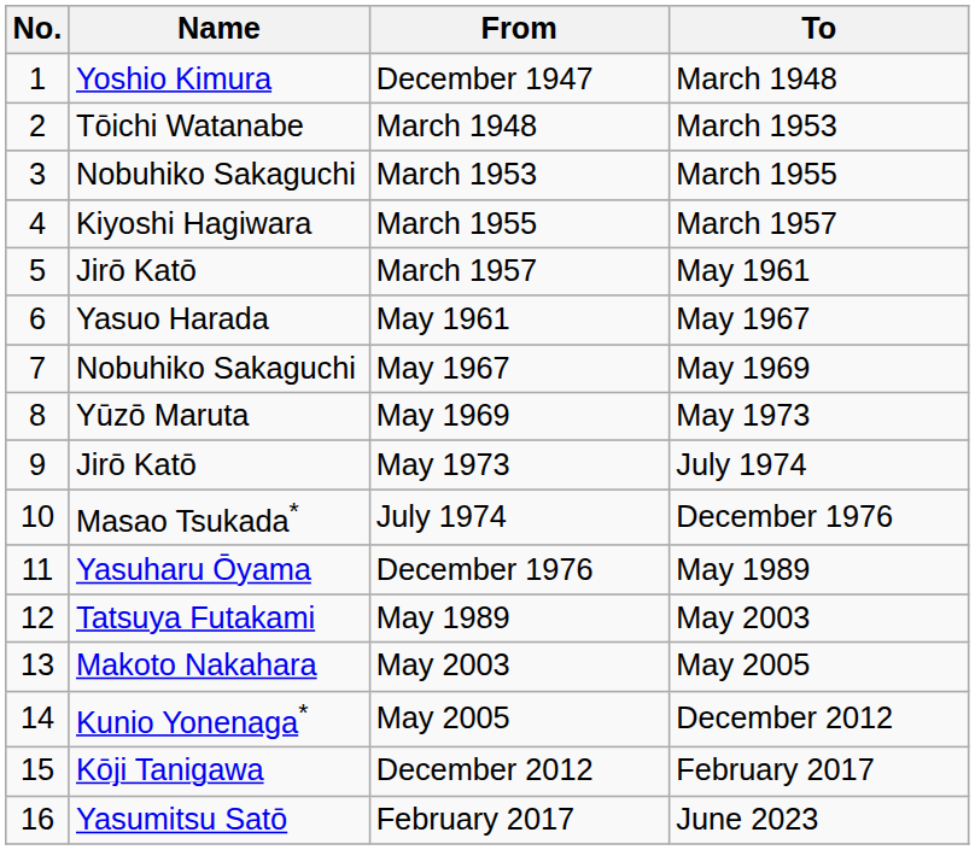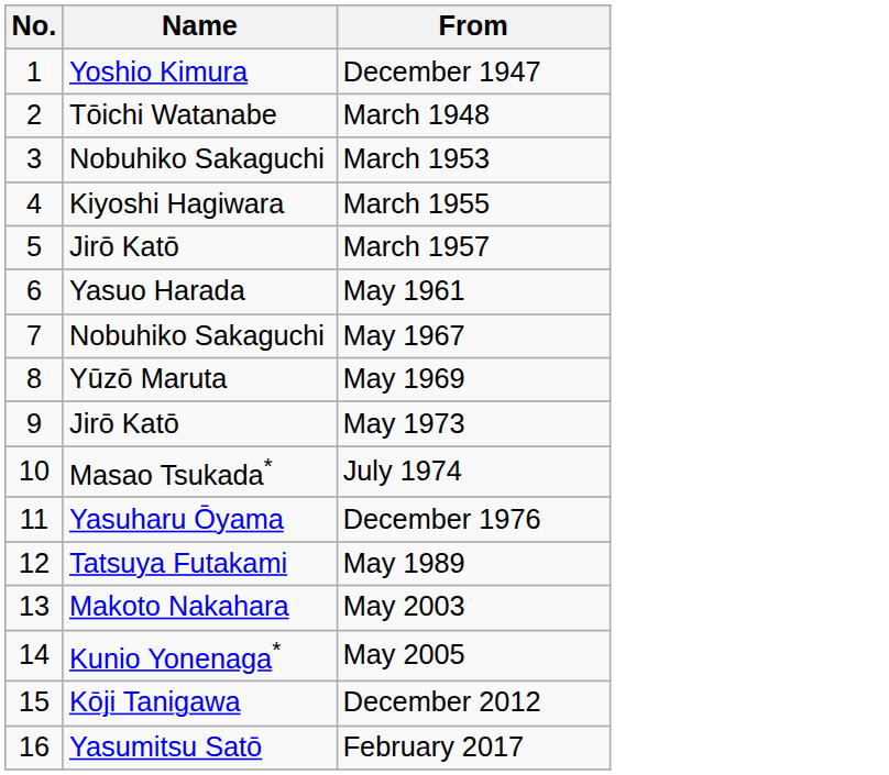- column: To | March 1948 | March 1953 | March 1955 | March 1957 | May 1961 | May 1967 | May 1969 | May 1973 | July 1974 | December 1976 | May 1989 | May 2003 | May 2005 | December 2012 | February 2017 | June 2023
